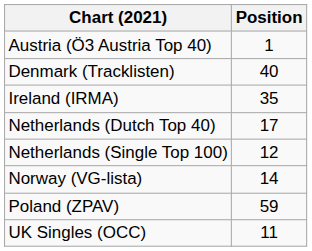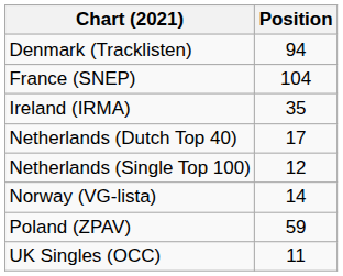- row: Austria (Ö3 Austria Top 40) | 1
Denmark (Tracklisten) | Position: 40 -> 94
+ row: France (SNEP) | 104
